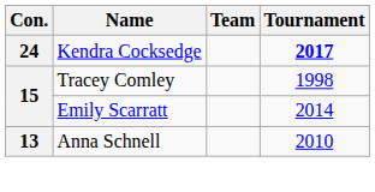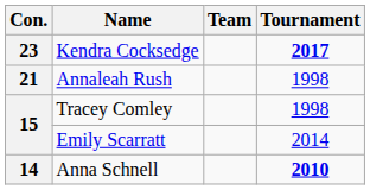Kendra Cocksedge | Con.: 24 -> 23
+ row: 21 | Annaleah Rush | 1998
Anna Schnell | Con.: 13 -> 14
Anna Schnell | Tournament: normal -> bold
